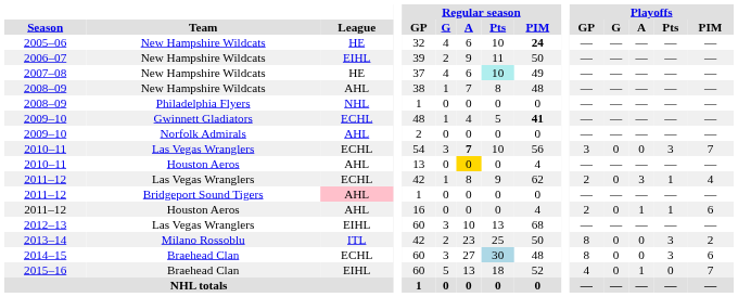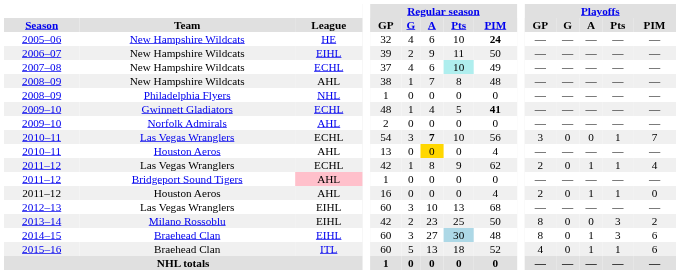2007–08 | League: HE -> ECHL
2010–11 / Las Vegas Wranglers | Playoffs / Pts: 3 -> 1
2011–12 / Las Vegas Wranglers | Playoffs / A: 3 -> 1
2011–12 / Houston Aeros | Playoffs / PIM: 6 -> 0
2013–14 | League: ITL -> EIHL
2014–15 | League: ECHL -> EIHL
2014–15 | Playoffs / A: 0 -> 1
2015–16 | League: EIHL -> ITL
2015–16 | Playoffs / Pts: 0 -> 1
2015–16 | Playoffs / PIM: 7 -> 6
